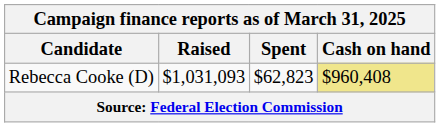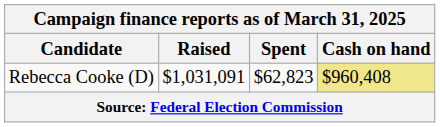Rebecca Cooke (D) | Raised: $1,031,093 -> $1,031,091
